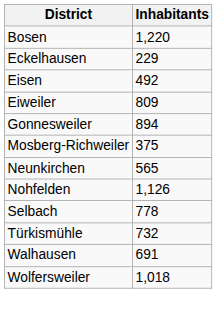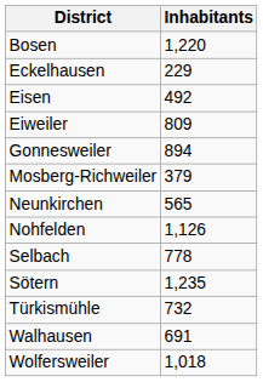Mosberg-Richweiler | Inhabitants: 375 -> 379
+ row: Sötern | 1,235
